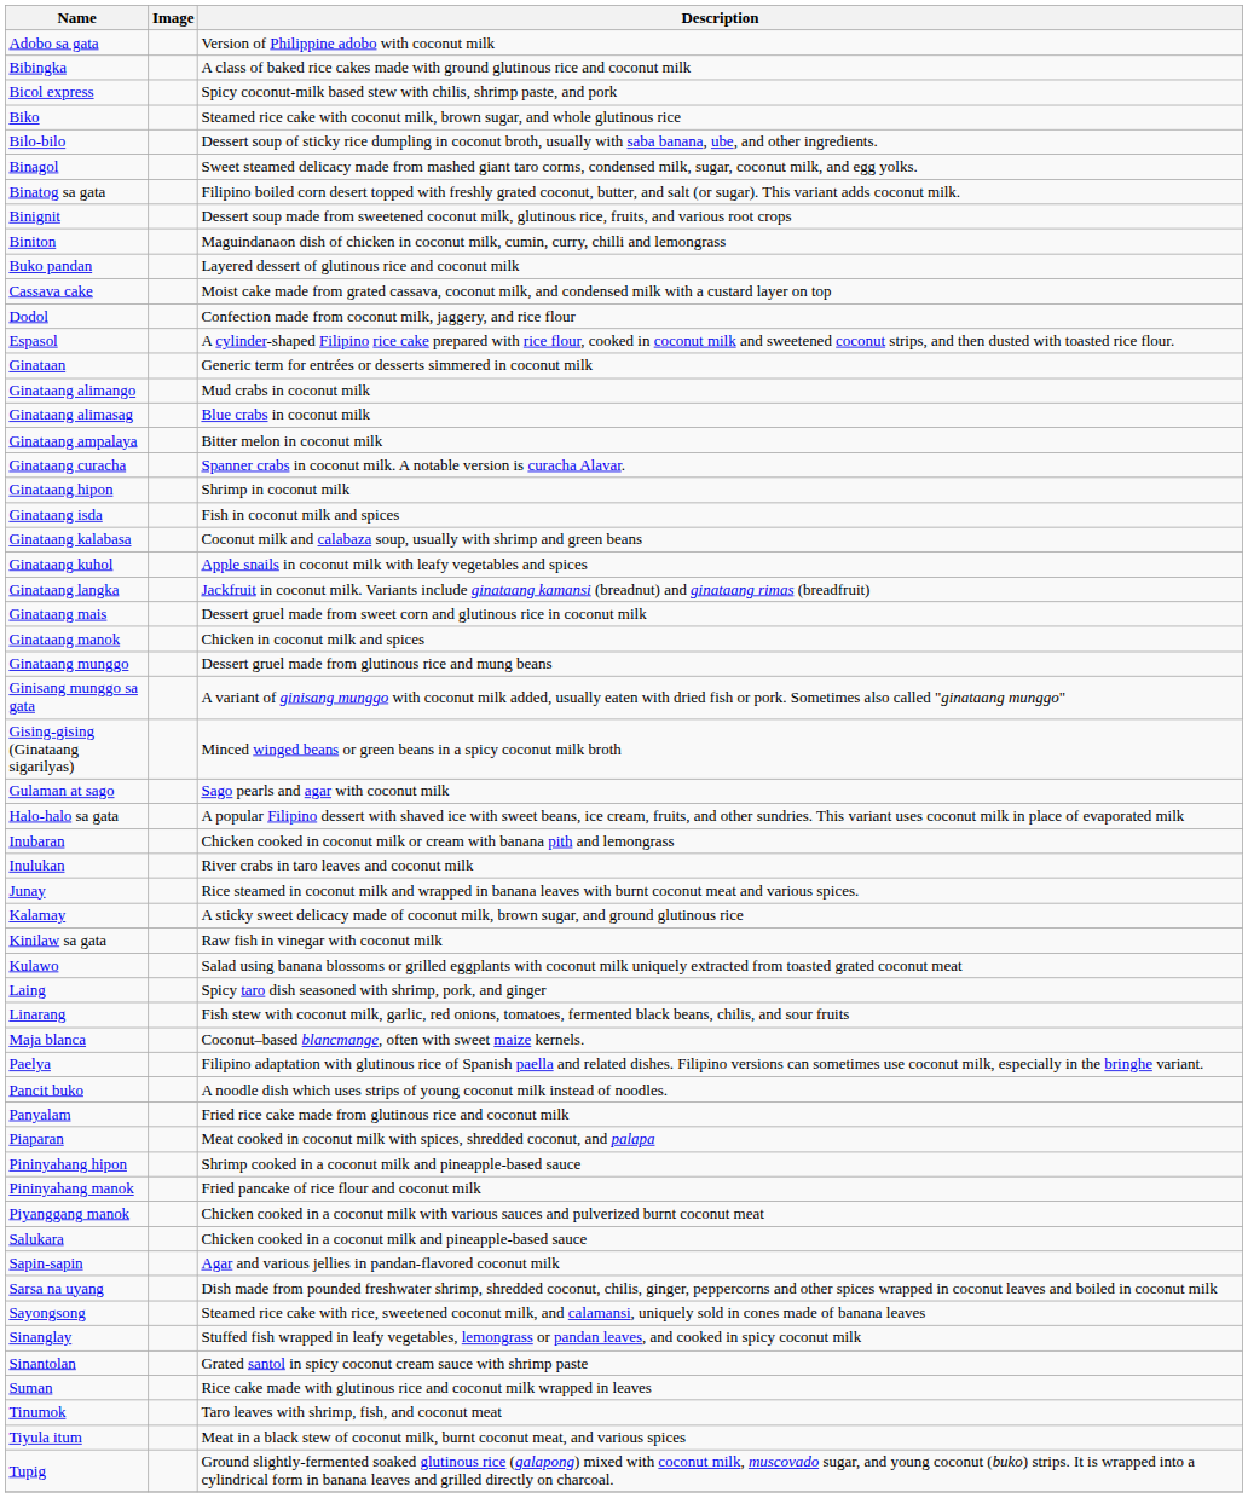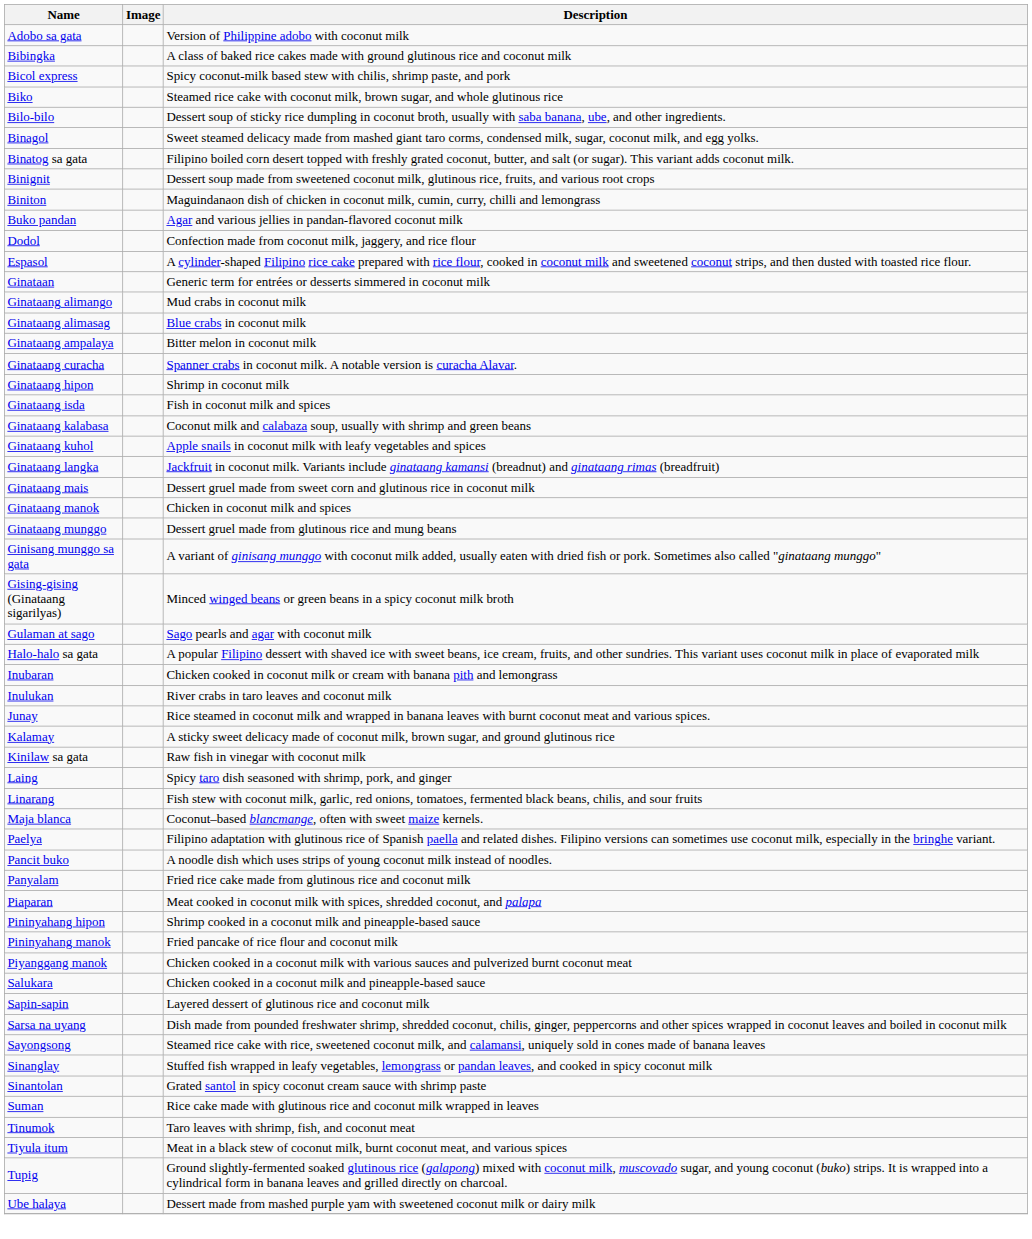Buko pandan | Description: Layered dessert of glutinous rice and coconut milk -> Agar and various jellies in pandan-flavored coconut milk
- row: Cassava cake | Moist cake made from grated cassava, coconut milk, and condensed milk with a custard layer on top
- row: Kulawo | Salad using banana blossoms or grilled eggplants with coconut milk uniquely extracted from toasted grated coconut meat
Sapin-sapin | Description: Agar and various jellies in pandan-flavored coconut milk -> Layered dessert of glutinous rice and coconut milk
+ row: Ube halaya | Dessert made from mashed purple yam with sweetened coconut milk or dairy milk
